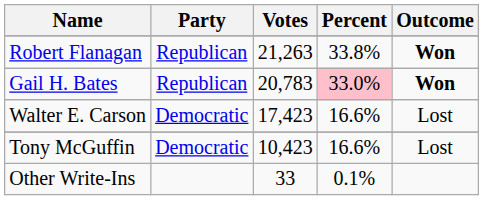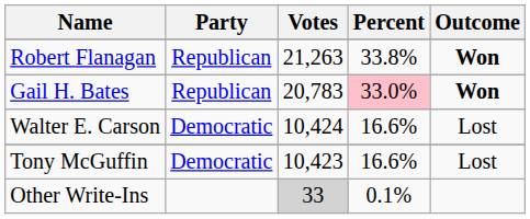Walter E. Carson | Votes: 17,423 -> 10,424
Other Write-Ins | Votes: no background -> lightgrey background
